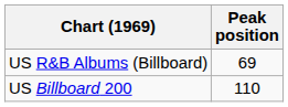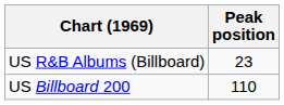US R&B Albums (Billboard) | Peak position: 69 -> 23
